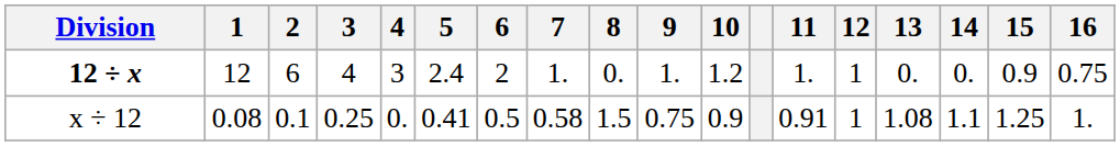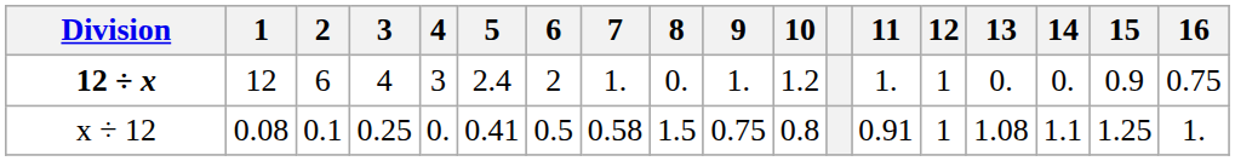x ÷ 12 | 10: 0.9 -> 0.8
